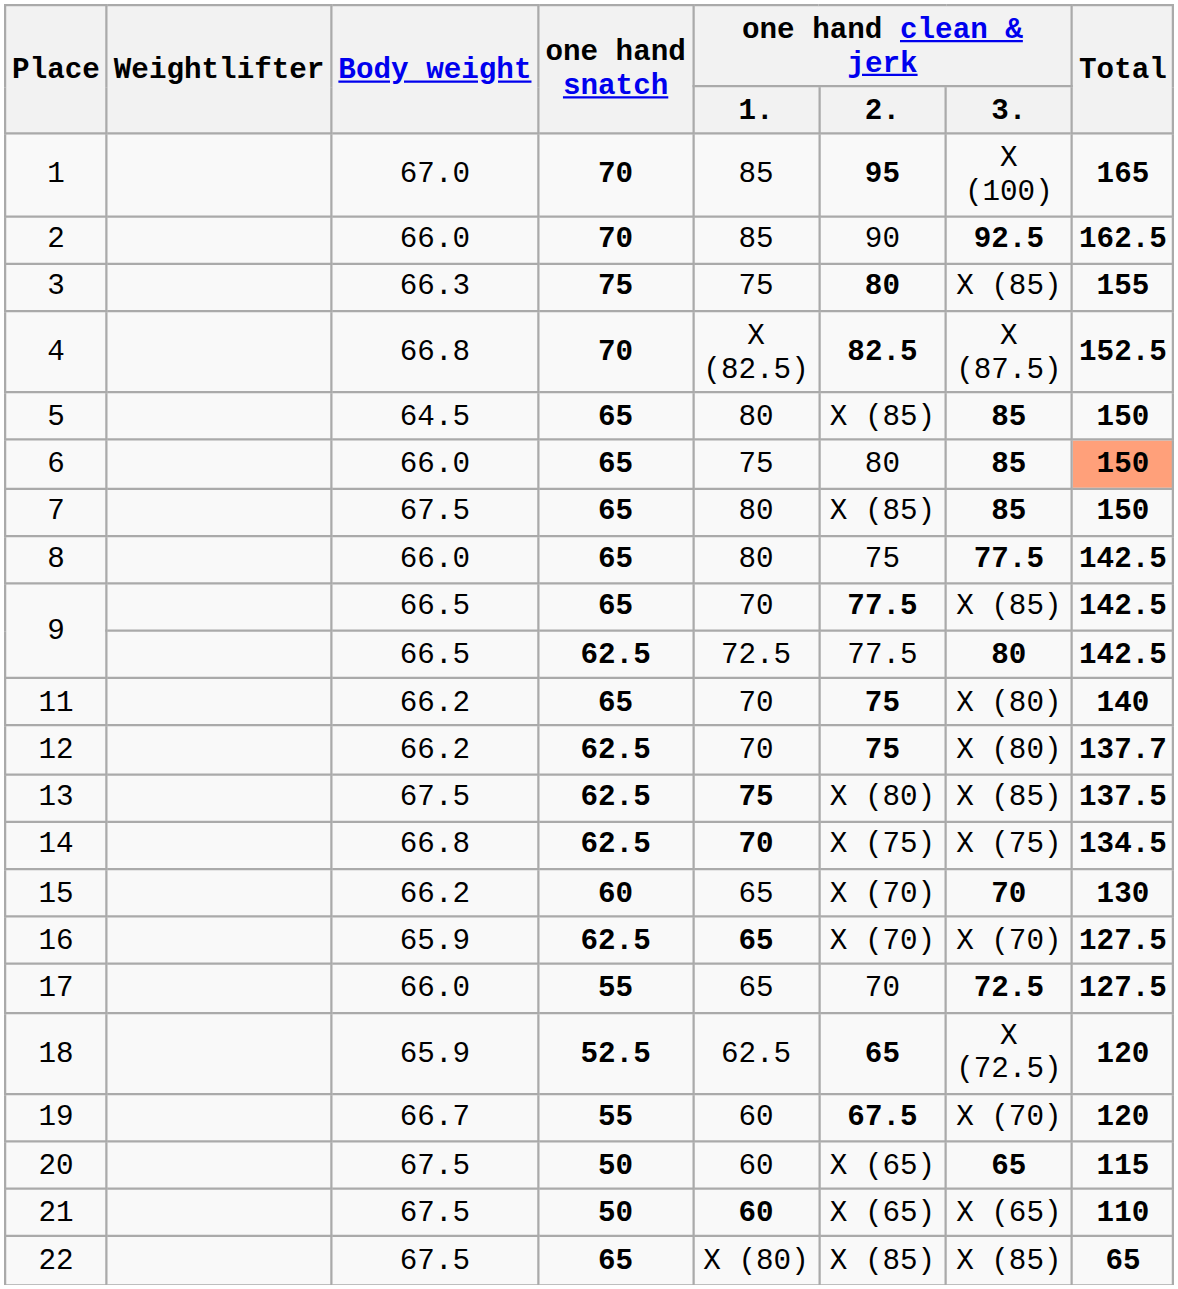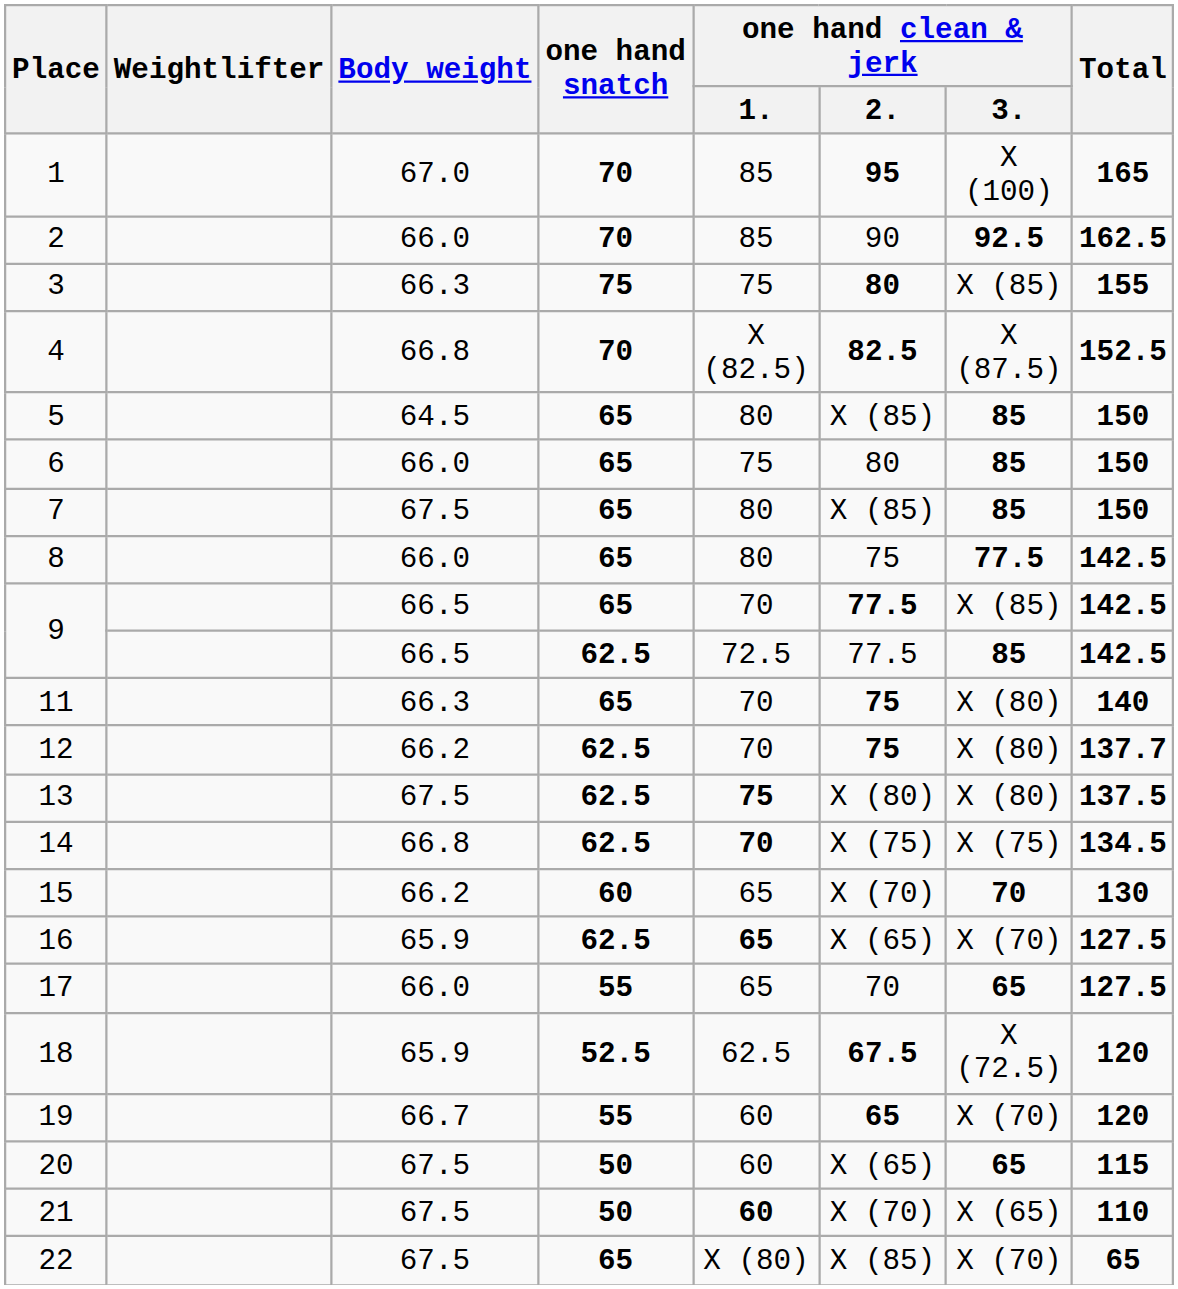6 | Total: lightsalmon background -> no background
9 / 62.5 | one hand clean & jerk / 3.: 80 -> 85
11 | Body weight: 66.2 -> 66.3
13 | one hand clean & jerk / 3.: X (85) -> X (80)
16 | one hand clean & jerk / 2.: X (70) -> X (65)
17 | one hand clean & jerk / 3.: 72.5 -> 65
18 | one hand clean & jerk / 2.: 65 -> 67.5
19 | one hand clean & jerk / 2.: 67.5 -> 65
21 | one hand clean & jerk / 2.: X (65) -> X (70)
22 | one hand clean & jerk / 3.: X (85) -> X (70)
